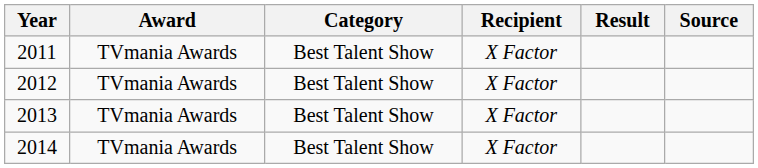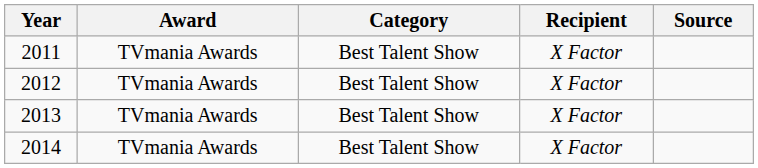- column: Result
